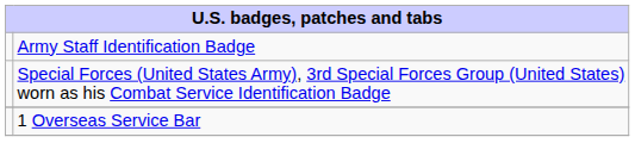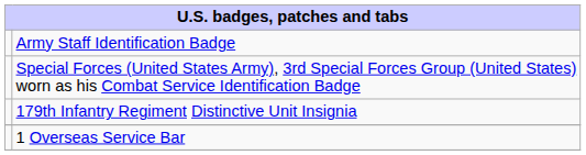+ row: 179th Infantry Regiment Distinctive Unit Insignia
